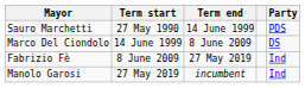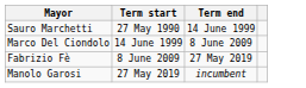- column: Party | PDS | DS | Ind | Ind
